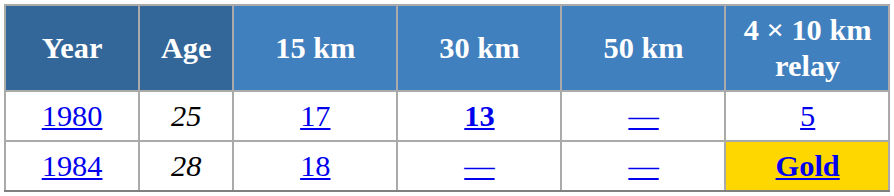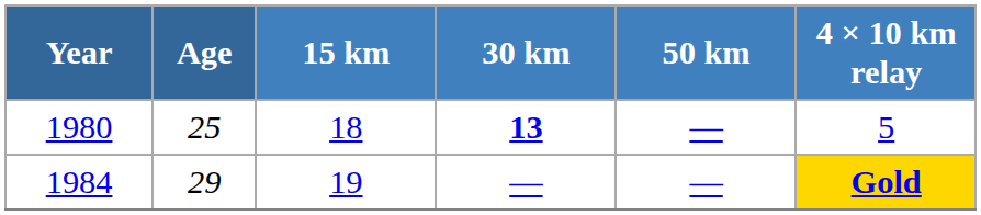1980 | 15 km: 17 -> 18
1984 | Age: 28 -> 29
1984 | 15 km: 18 -> 19
